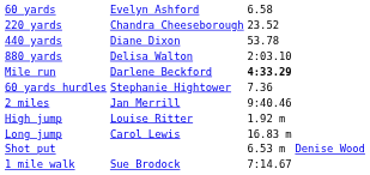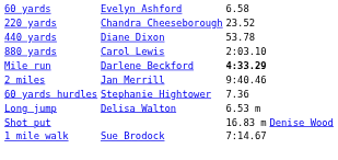880 yards | column 2: Delisa Walton -> Carol Lewis
rows swapped: 2 miles <-> 60 yards hurdles
- row: High jump | Louise Ritter | 1.92 m
Long jump | column 2: Carol Lewis -> Delisa Walton
Long jump | column 3: 16.83 m -> 6.53 m
Shot put | column 3: 6.53 m -> 16.83 m
